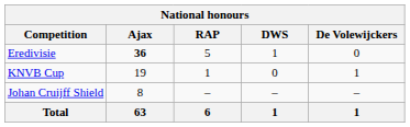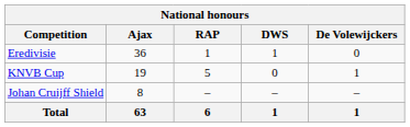Eredivisie | Ajax: bold -> normal
Eredivisie | RAP: 5 -> 1
KNVB Cup | RAP: 1 -> 5
